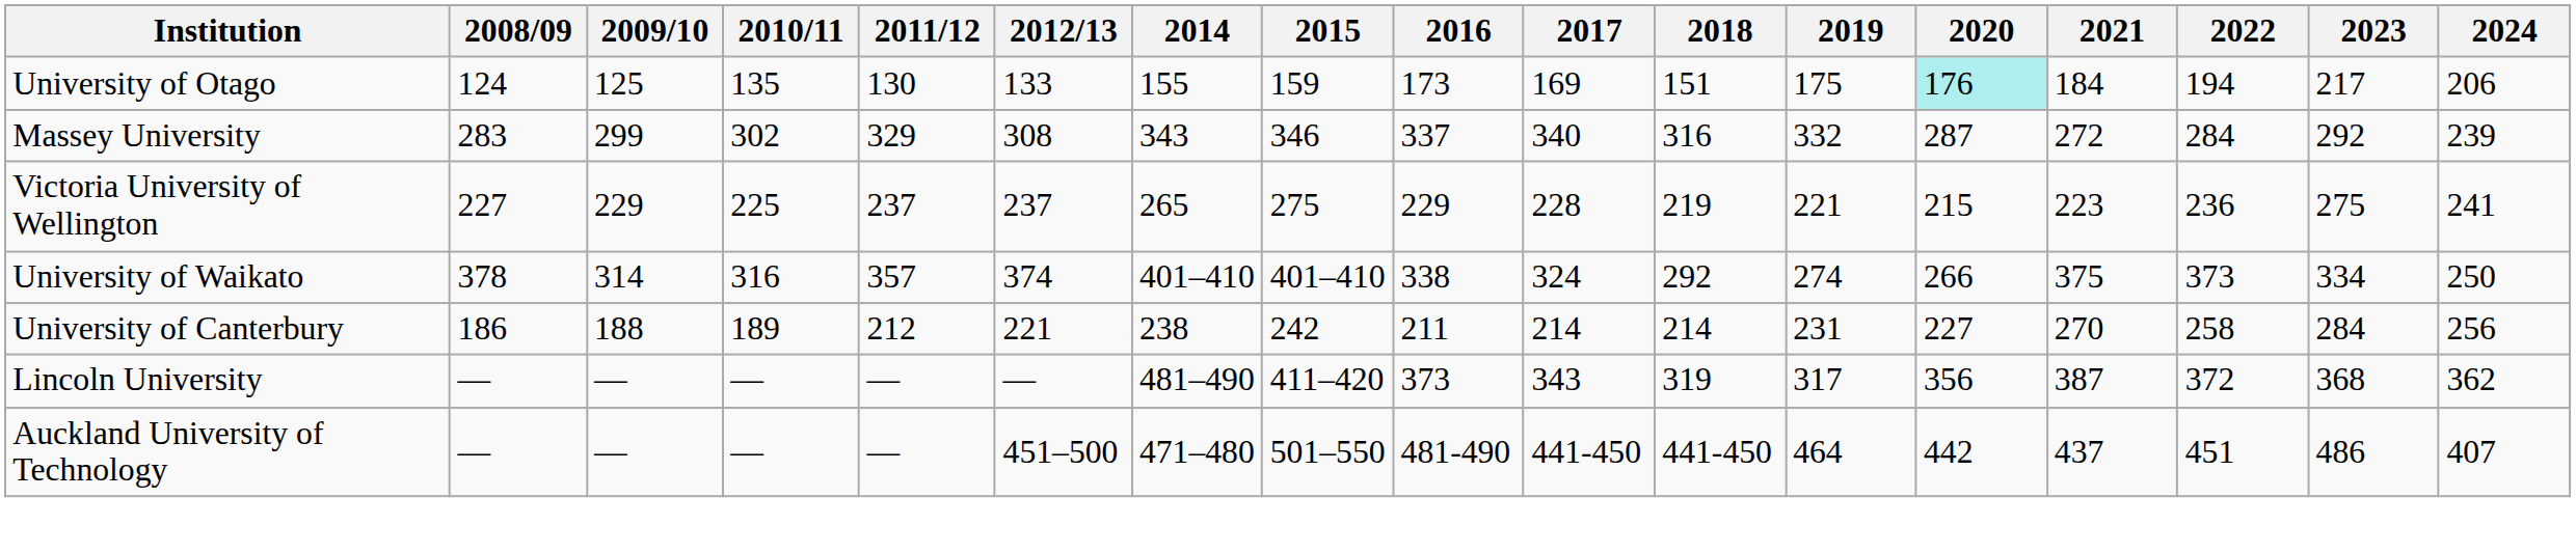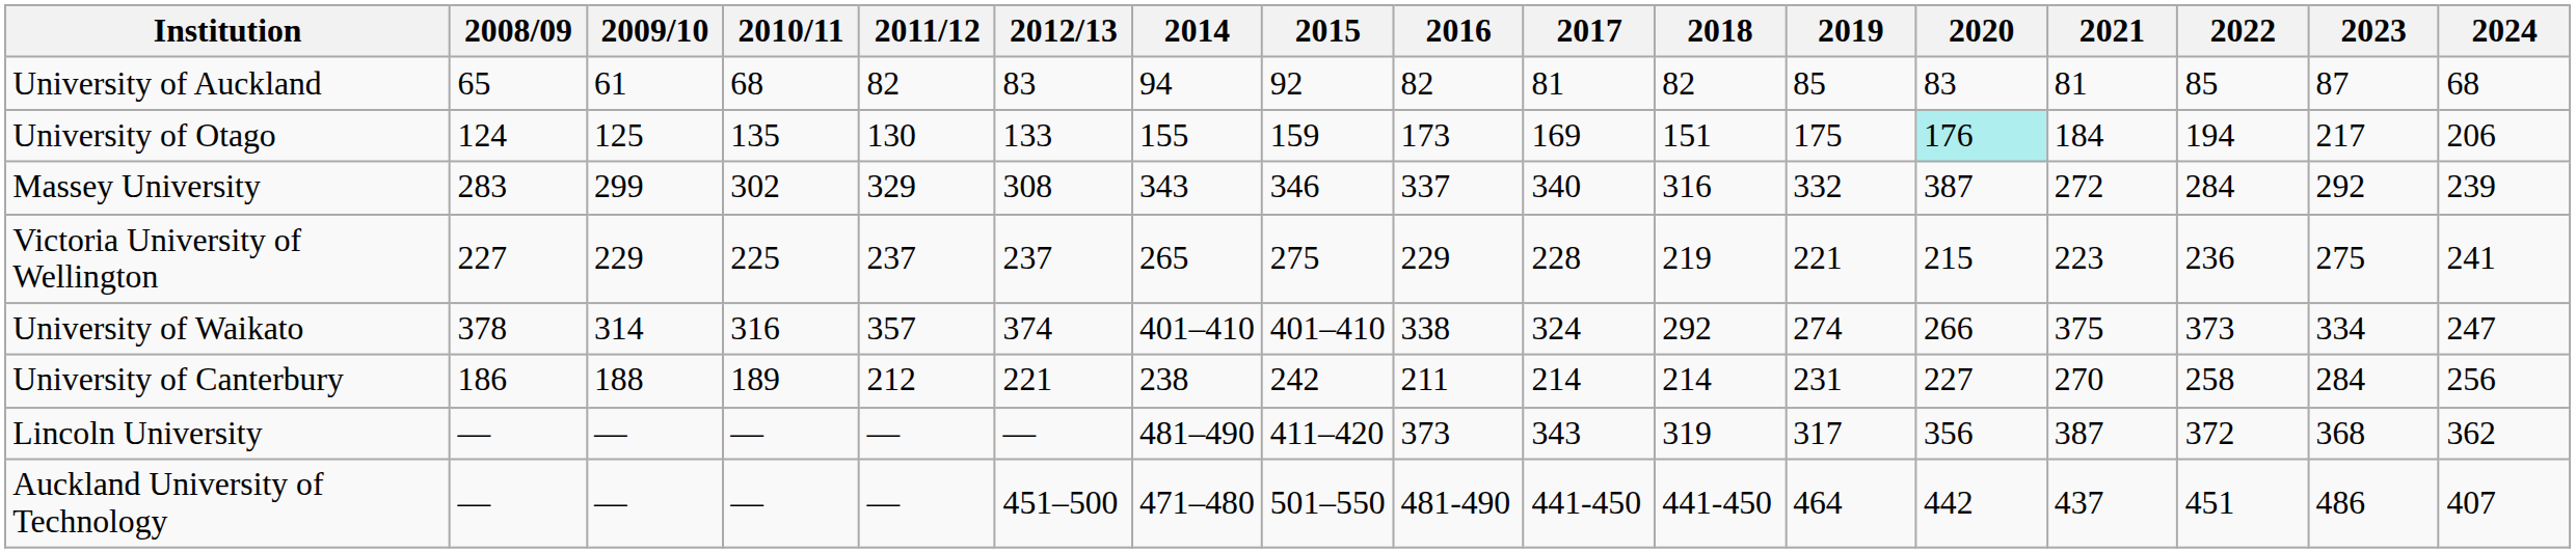+ row: University of Auckland | 65 | 61 | 68 | 82 | 83 | 94 | 92 | 82 | 81 | 82 | 85 | 83 | 81 | 85 | 87 | 68
Massey University | 2020: 287 -> 387
University of Waikato | 2024: 250 -> 247
